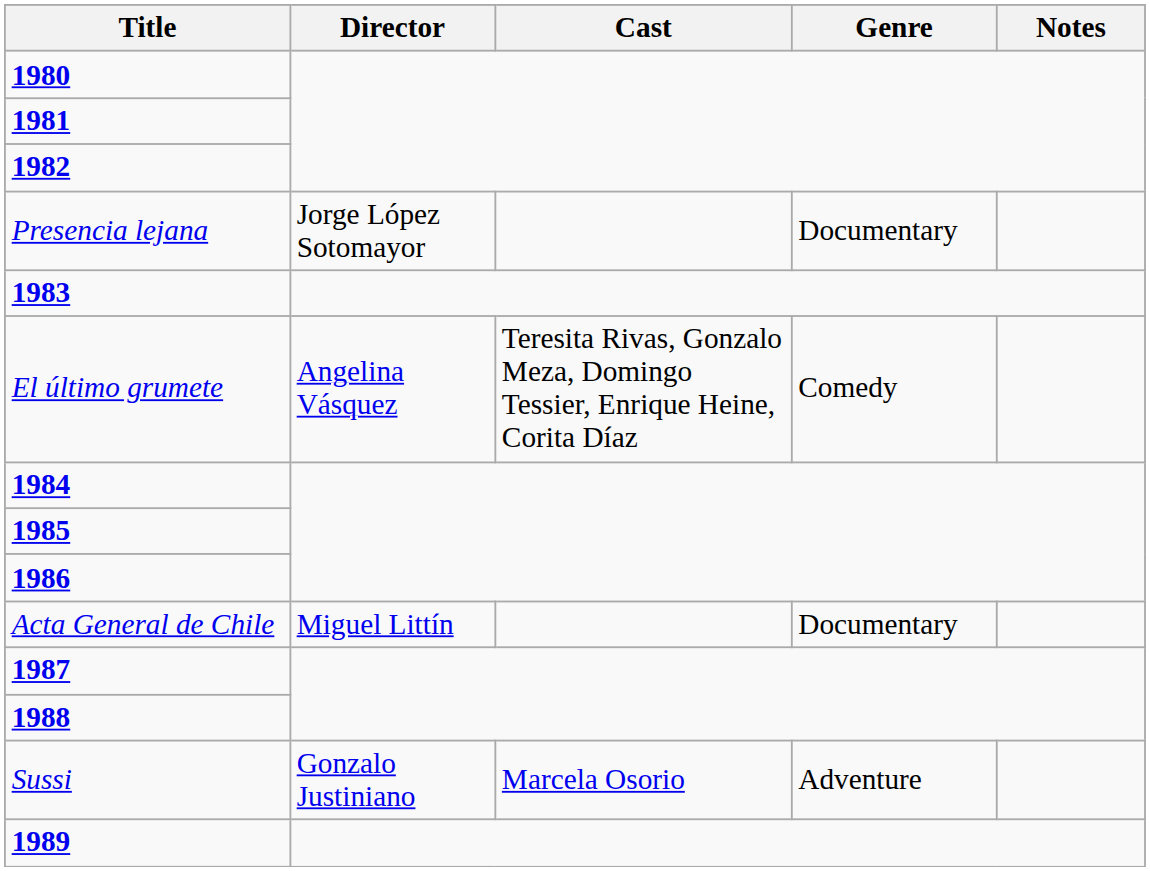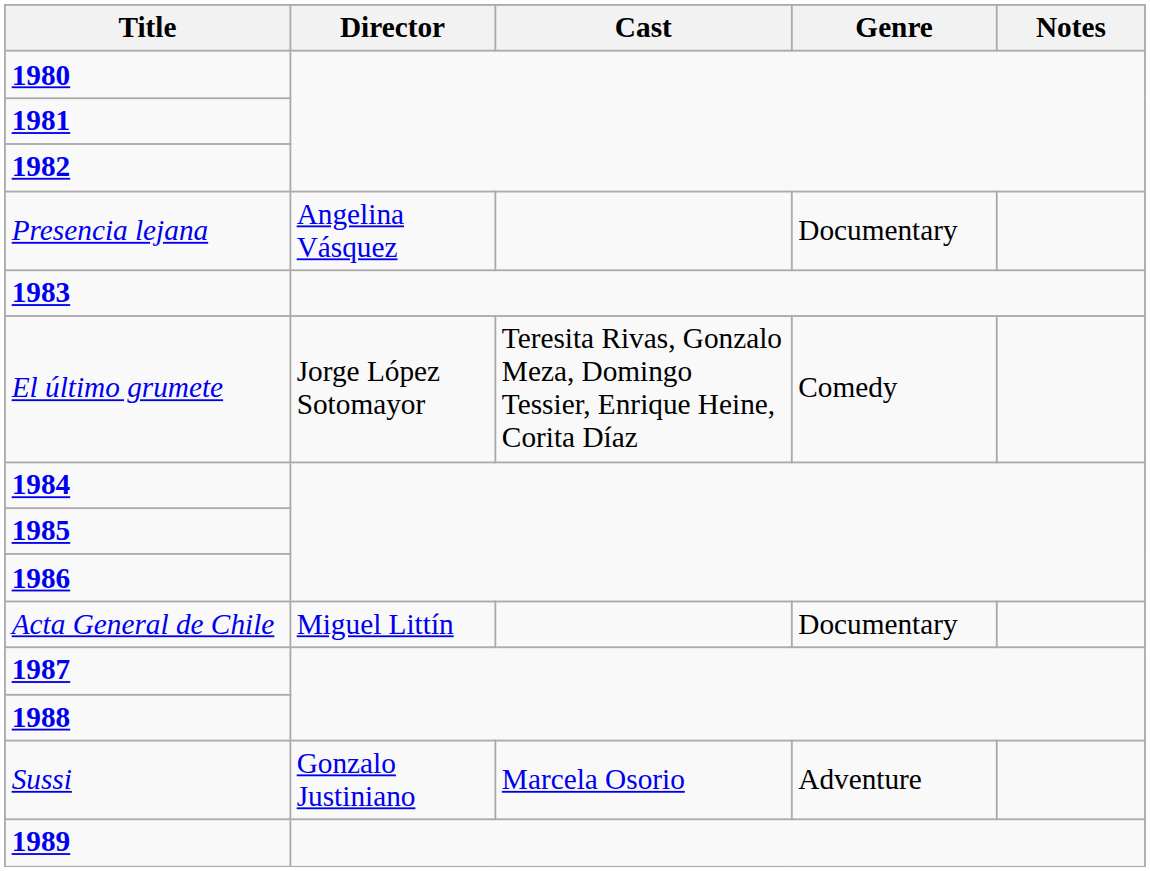Presencia lejana | Director: Jorge López Sotomayor -> Angelina Vásquez
El último grumete | Director: Angelina Vásquez -> Jorge López Sotomayor
